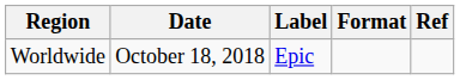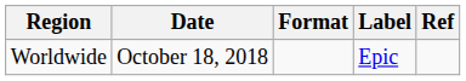columns swapped: Format <-> Label
